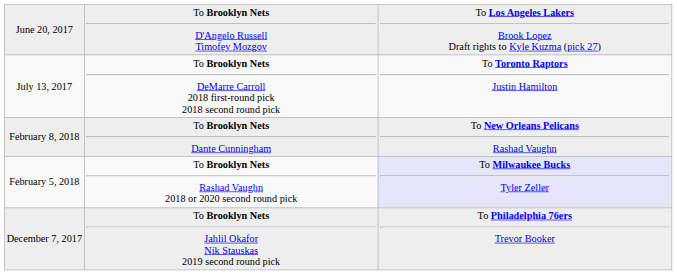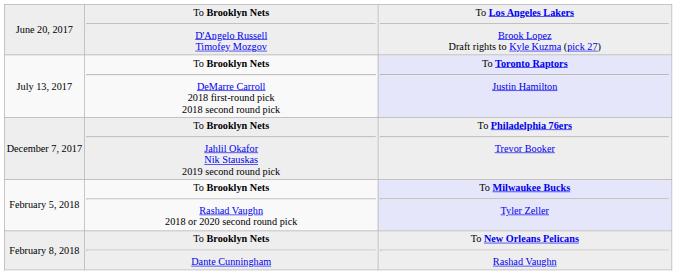July 13, 2017 | column 3: no background -> lavender background
rows swapped: December 7, 2017 <-> February 8, 2018
